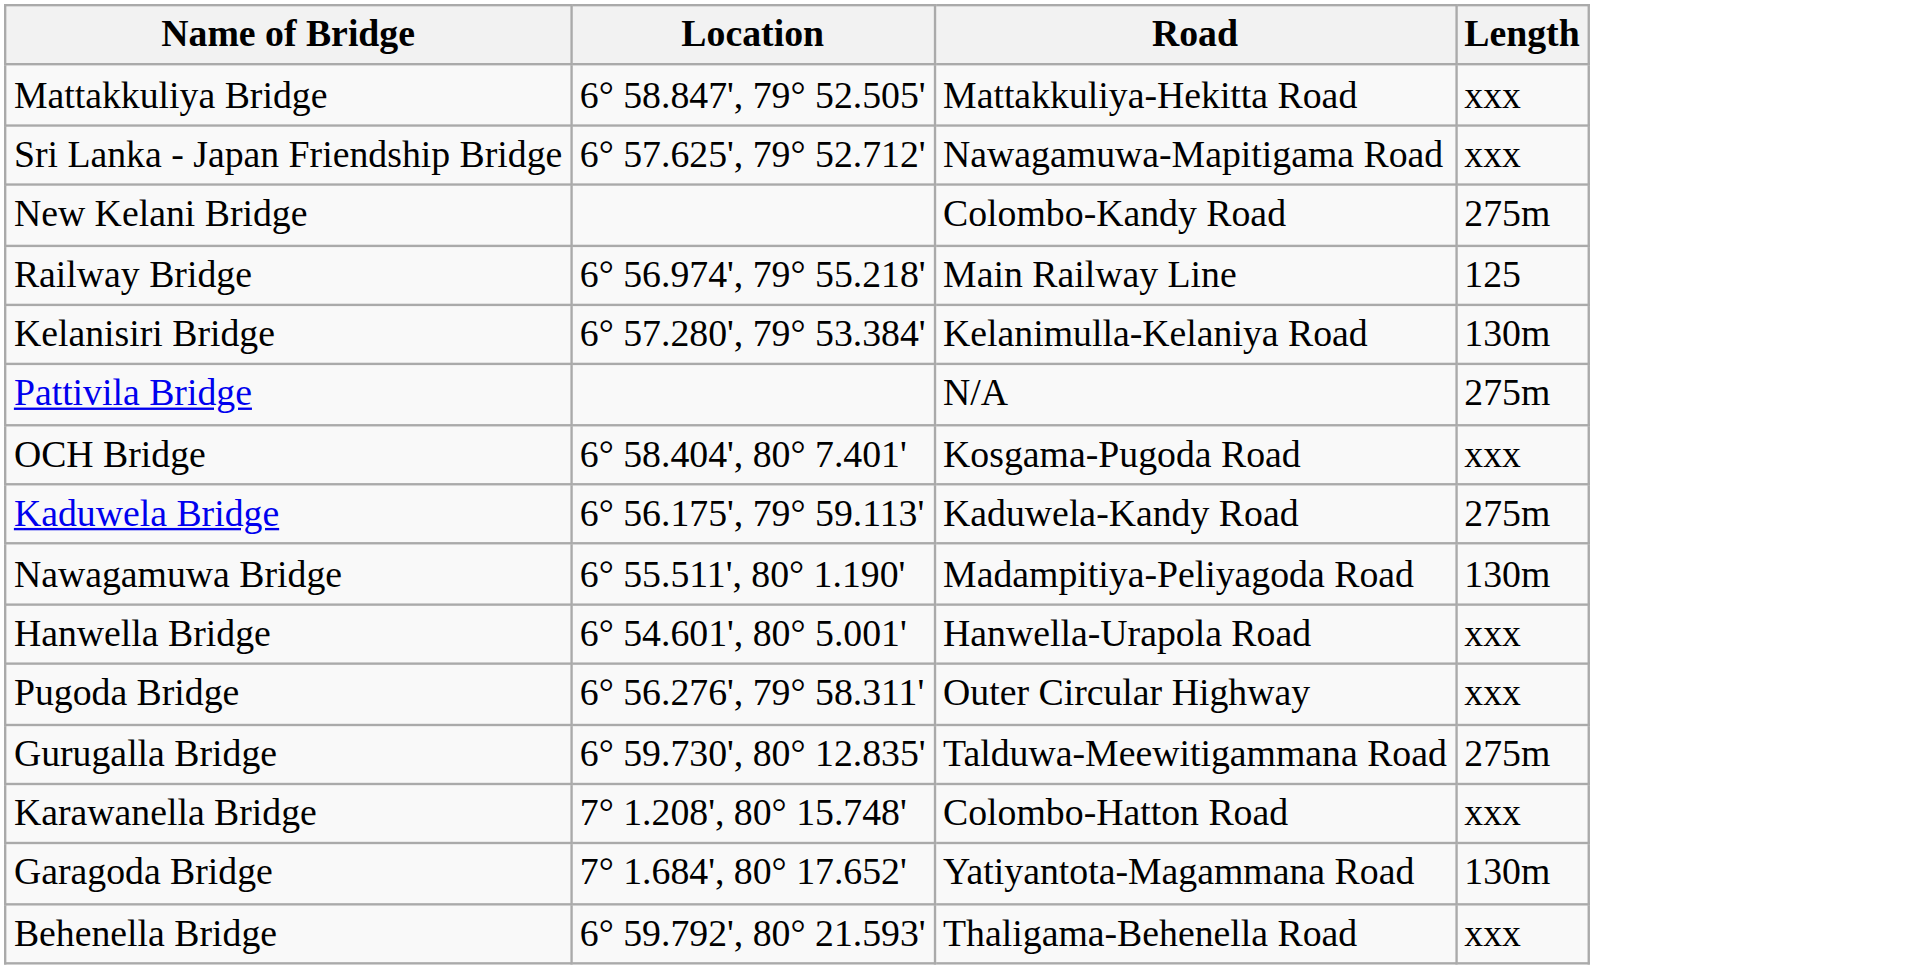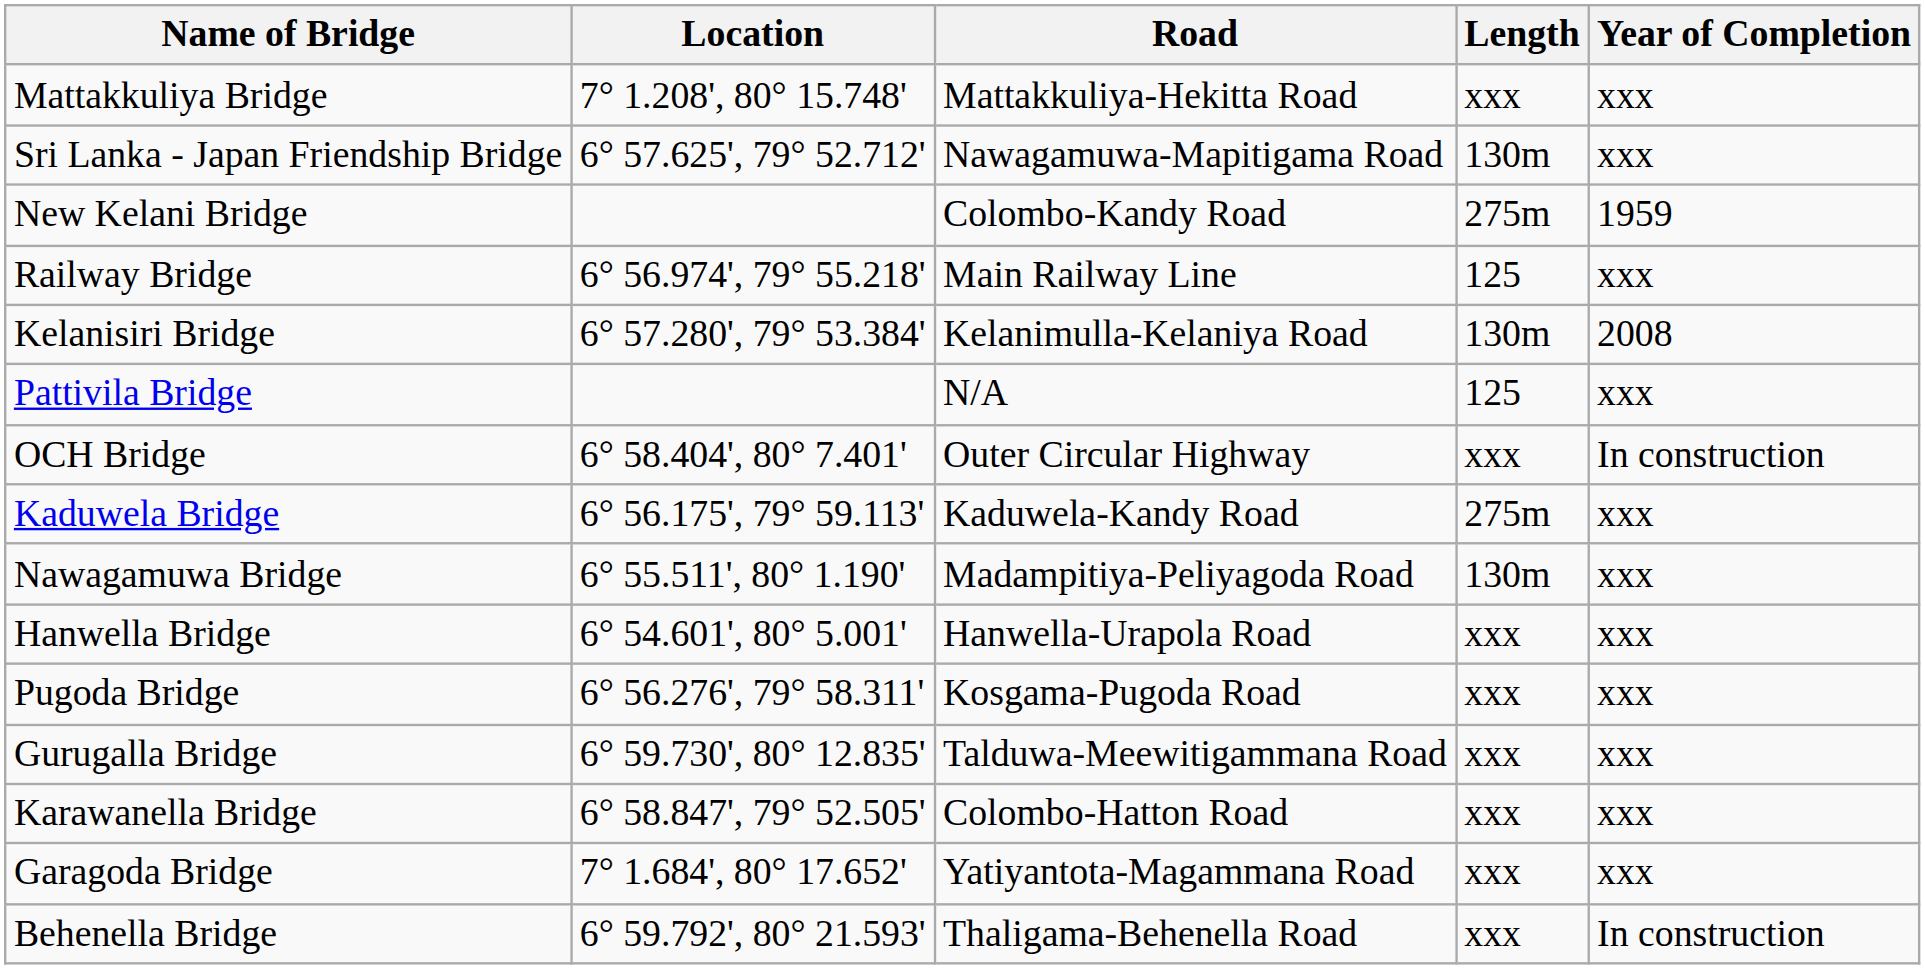+ column: Year of Completion | xxx | xxx | 1959 | xxx | 2008 | xxx | In construction | xxx | xxx | xxx | xxx | xxx | xxx | xxx | In construction
Mattakkuliya Bridge | Location: 6° 58.847', 79° 52.505' -> 7° 1.208', 80° 15.748'
Sri Lanka - Japan Friendship Bridge | Length: xxx -> 130m
Pattivila Bridge | Length: 275m -> 125
OCH Bridge | Road: Kosgama-Pugoda Road -> Outer Circular Highway
Pugoda Bridge | Road: Outer Circular Highway -> Kosgama-Pugoda Road
Gurugalla Bridge | Length: 275m -> xxx
Karawanella Bridge | Location: 7° 1.208', 80° 15.748' -> 6° 58.847', 79° 52.505'
Garagoda Bridge | Length: 130m -> xxx
